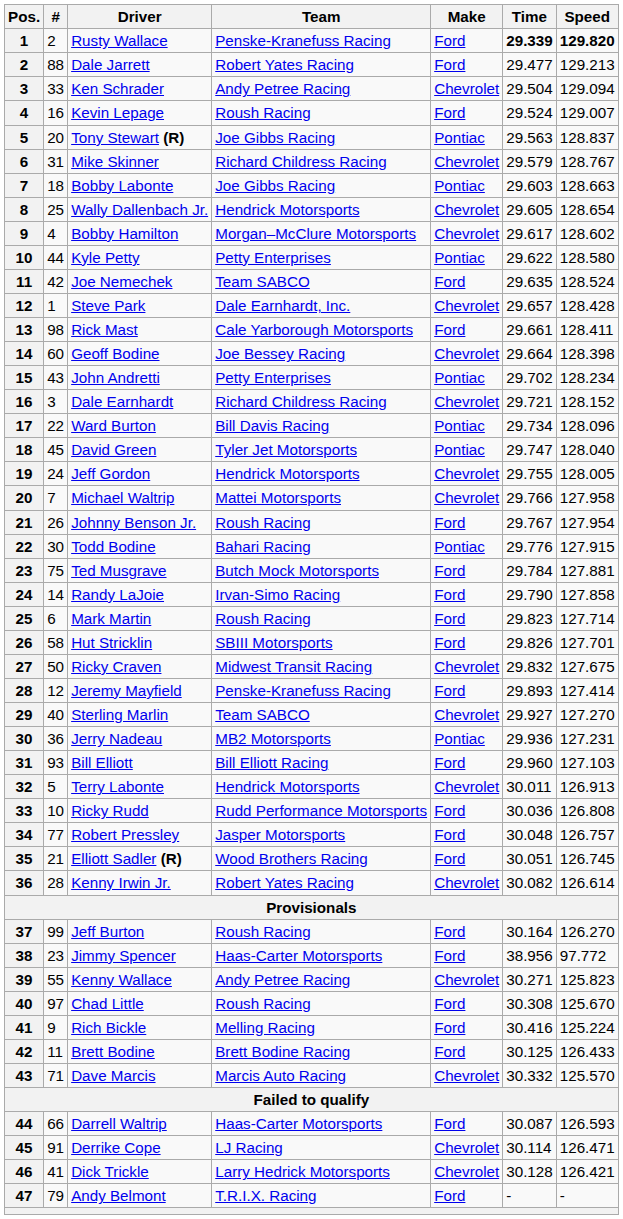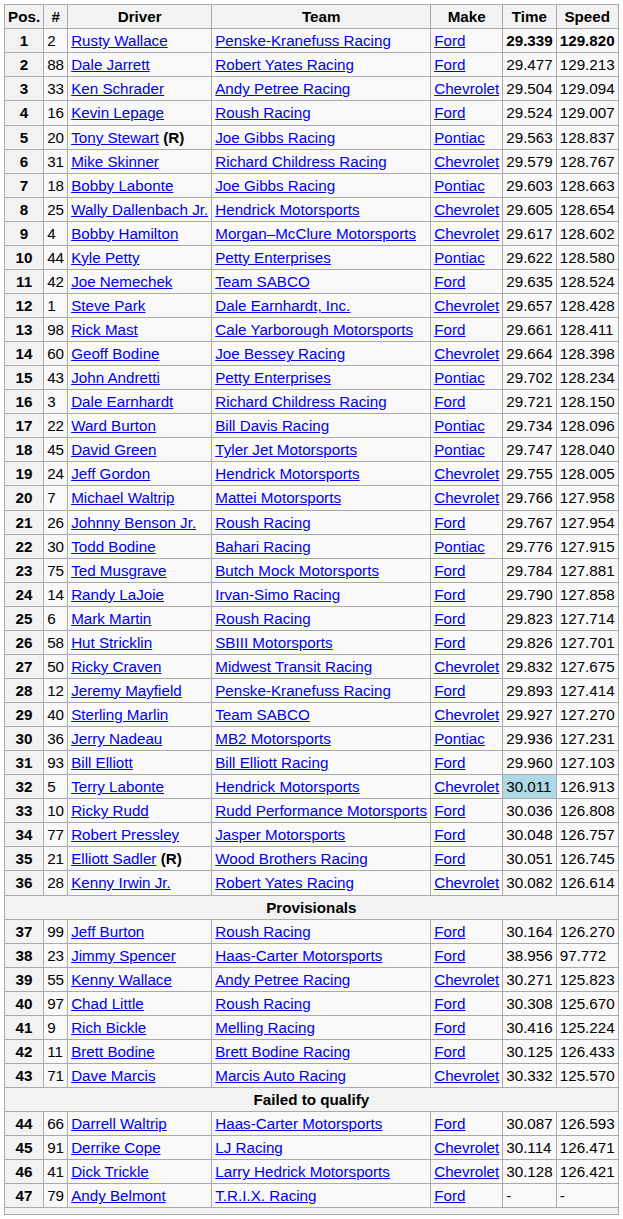Dale Earnhardt | Make: Chevrolet -> Ford
Dale Earnhardt | Speed: 128.152 -> 128.150
Terry Labonte | Time: no background -> lightblue background
